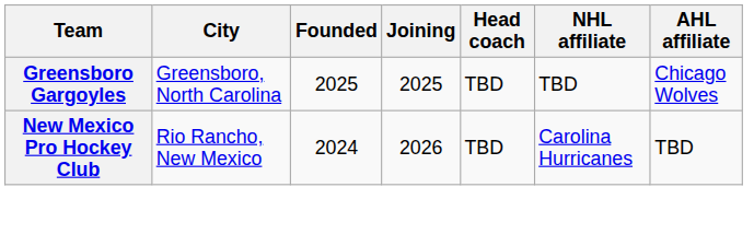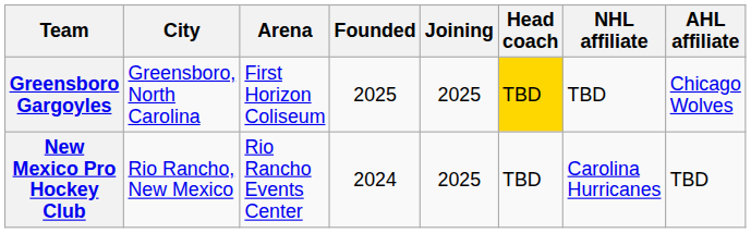+ column: Arena | First Horizon Coliseum | Rio Rancho Events Center
Greensboro Gargoyles | Head coach: no background -> gold background
New Mexico Pro Hockey Club | Joining: 2026 -> 2025
